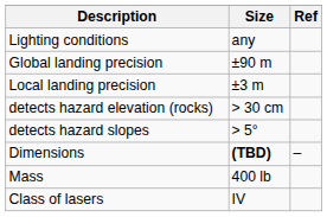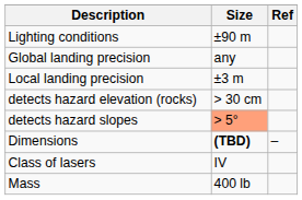Lighting conditions | Size: any -> ±90 m
Global landing precision | Size: ±90 m -> any
detects hazard slopes | Size: no background -> lightsalmon background
rows swapped: Mass <-> Class of lasers
